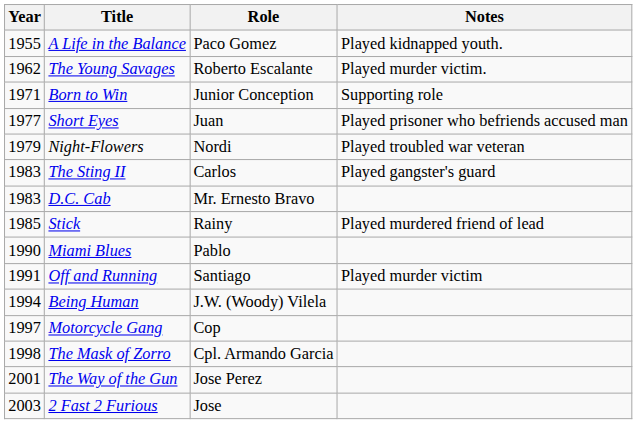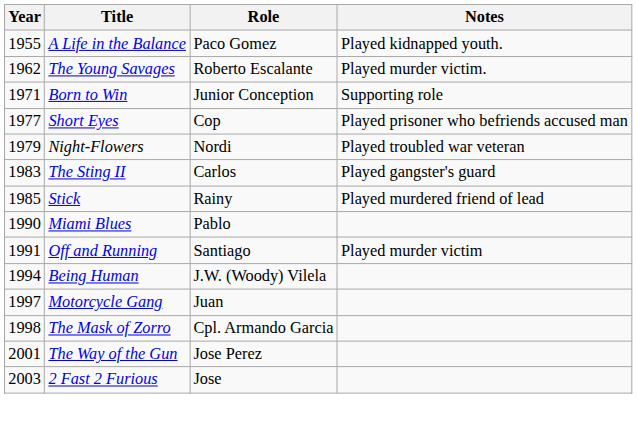Short Eyes | Role: Juan -> Cop
- row: 1983 | D.C. Cab | Mr. Ernesto Bravo
Motorcycle Gang | Role: Cop -> Juan
